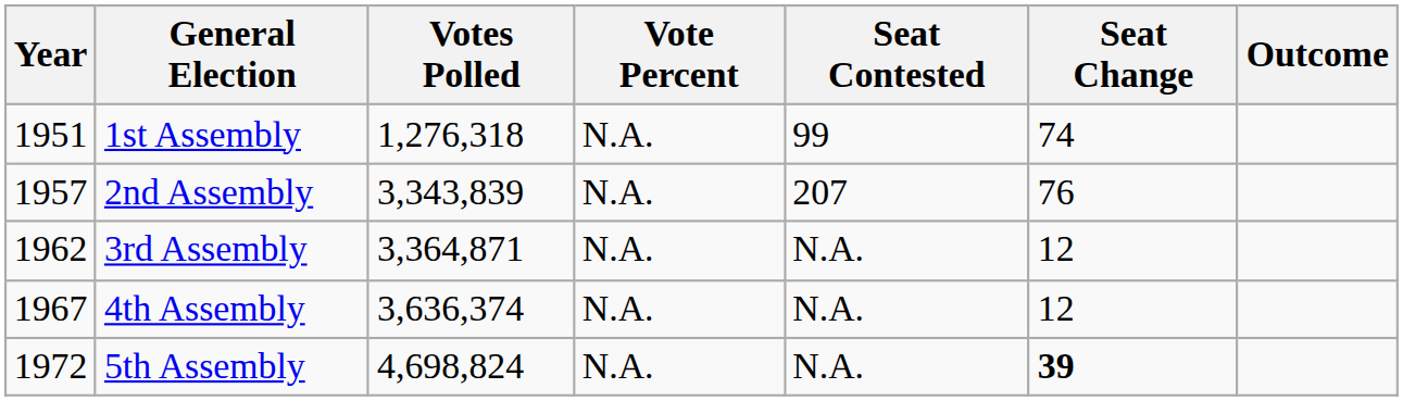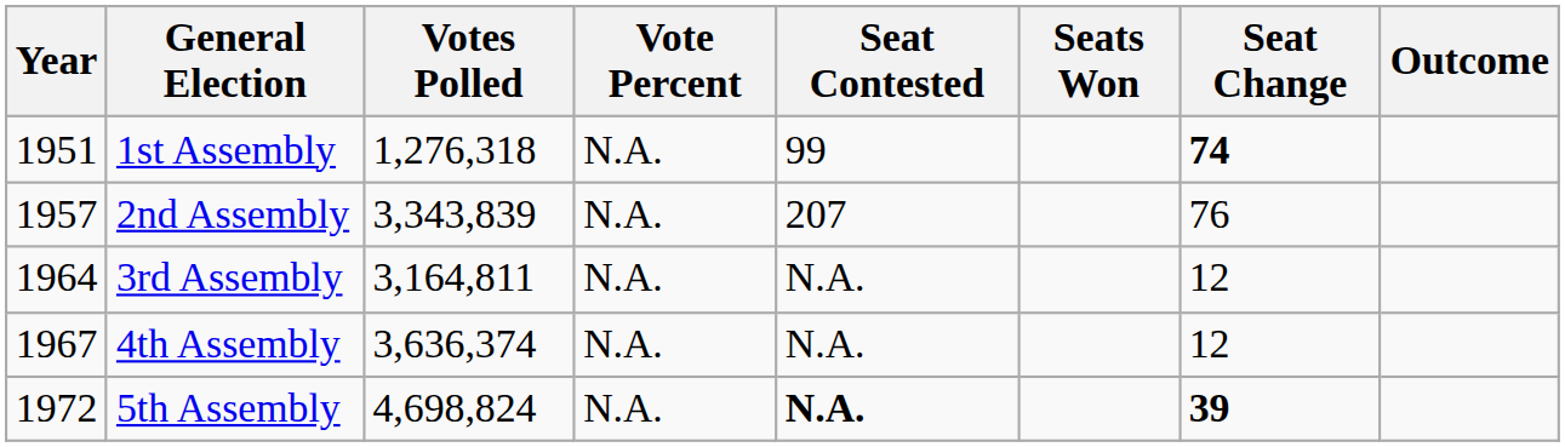+ column: Seats Won
1st Assembly | Seat Change: normal -> bold
3rd Assembly | Year: 1962 -> 1964
3rd Assembly | Votes Polled: 3,364,871 -> 3,164,811
5th Assembly | Seat Contested: normal -> bold
